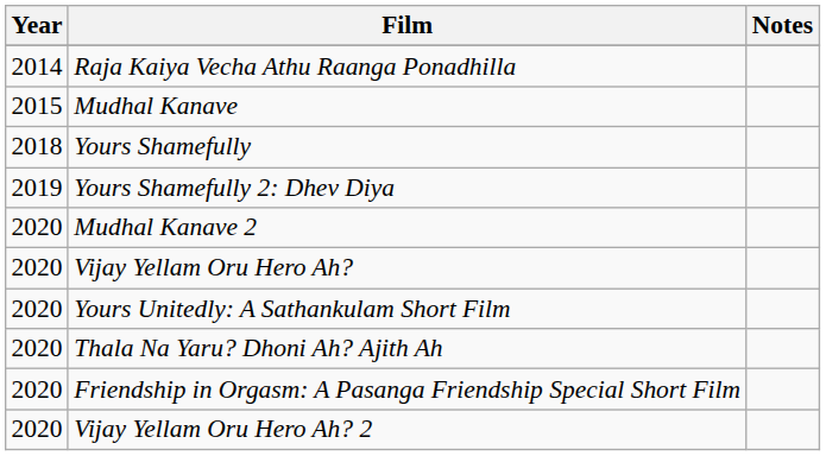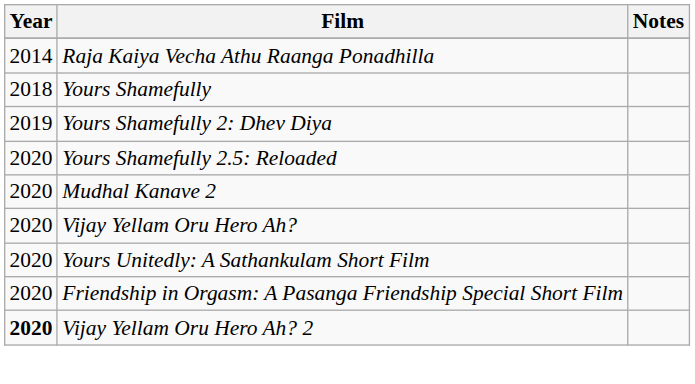- row: 2015 | Mudhal Kanave
+ row: 2020 | Yours Shamefully 2.5: Reloaded
- row: 2020 | Thala Na Yaru? Dhoni Ah? Ajith Ah
Vijay Yellam Oru Hero Ah? 2 | Year: normal -> bold
